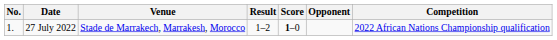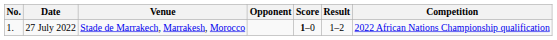columns swapped: Opponent <-> Result
